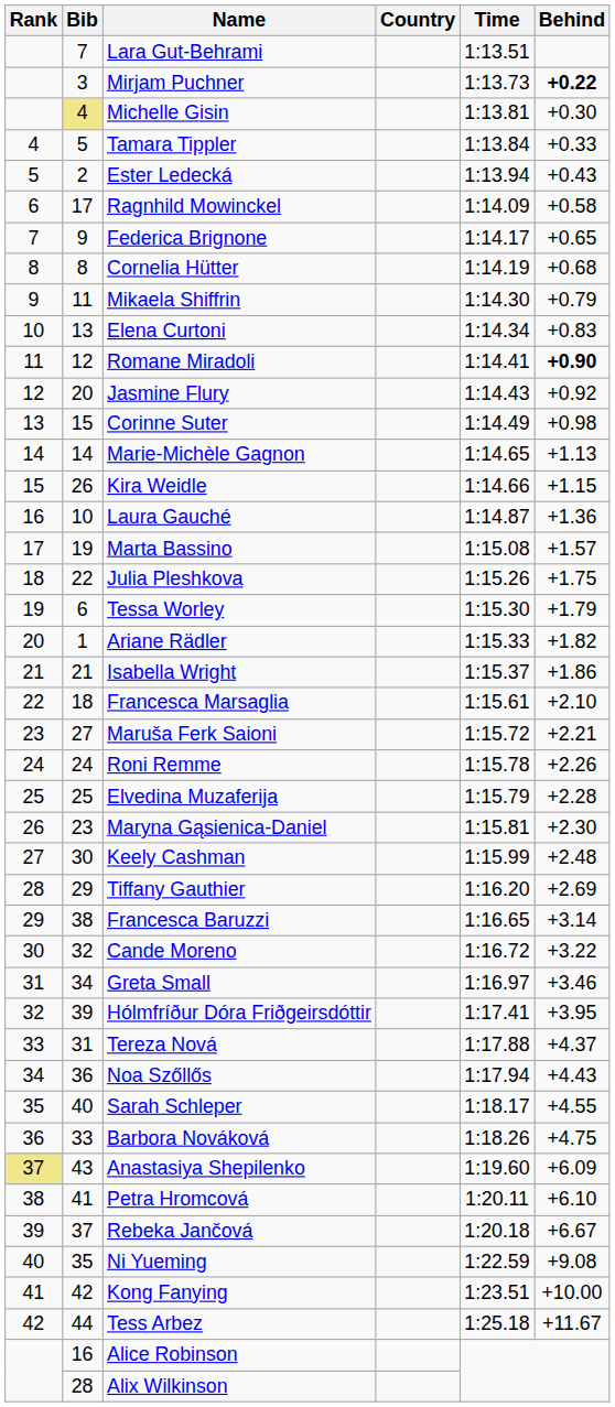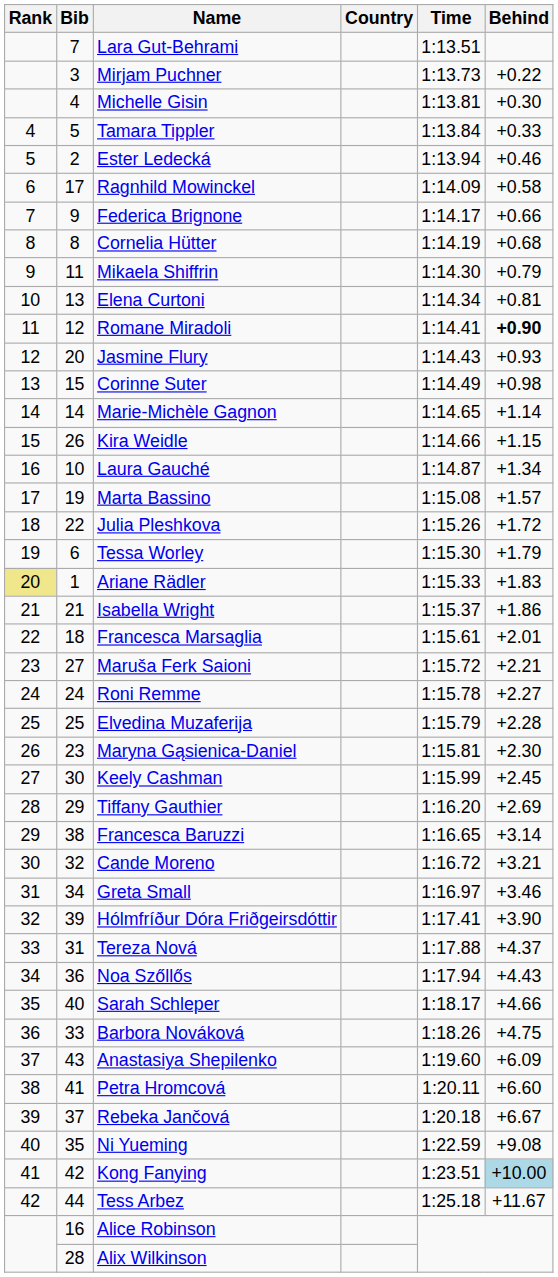Mirjam Puchner | Behind: bold -> normal
Michelle Gisin | Bib: khaki background -> no background
Ester Ledecká | Behind: +0.43 -> +0.46
Federica Brignone | Behind: +0.65 -> +0.66
Elena Curtoni | Behind: +0.83 -> +0.81
Jasmine Flury | Behind: +0.92 -> +0.93
Marie-Michèle Gagnon | Behind: +1.13 -> +1.14
Laura Gauché | Behind: +1.36 -> +1.34
Julia Pleshkova | Behind: +1.75 -> +1.72
Ariane Rädler | Rank: no background -> khaki background
Ariane Rädler | Behind: +1.82 -> +1.83
Francesca Marsaglia | Behind: +2.10 -> +2.01
Roni Remme | Behind: +2.26 -> +2.27
Keely Cashman | Behind: +2.48 -> +2.45
Cande Moreno | Behind: +3.22 -> +3.21
Hólmfríður Dóra Friðgeirsdóttir | Behind: +3.95 -> +3.90
Sarah Schleper | Behind: +4.55 -> +4.66
Anastasiya Shepilenko | Rank: khaki background -> no background
Petra Hromcová | Behind: +6.10 -> +6.60
Kong Fanying | Behind: no background -> lightblue background
